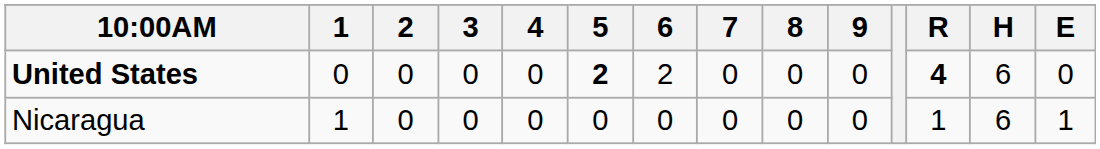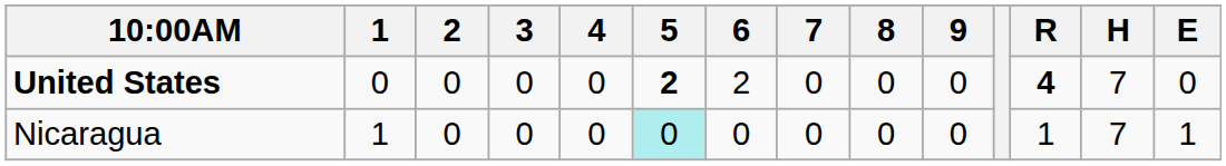United States | H: 6 -> 7
Nicaragua | 5: no background -> paleturquoise background
Nicaragua | H: 6 -> 7
